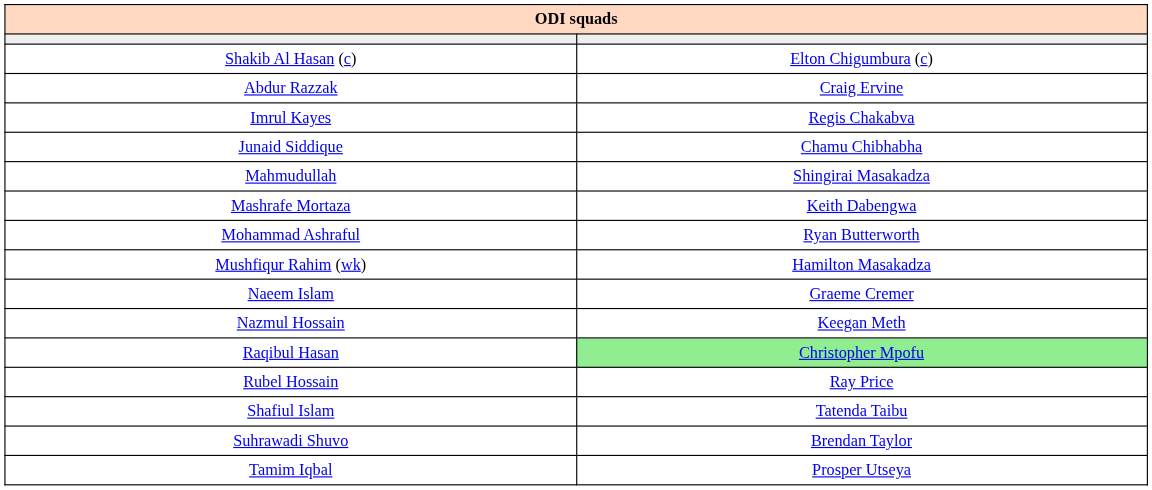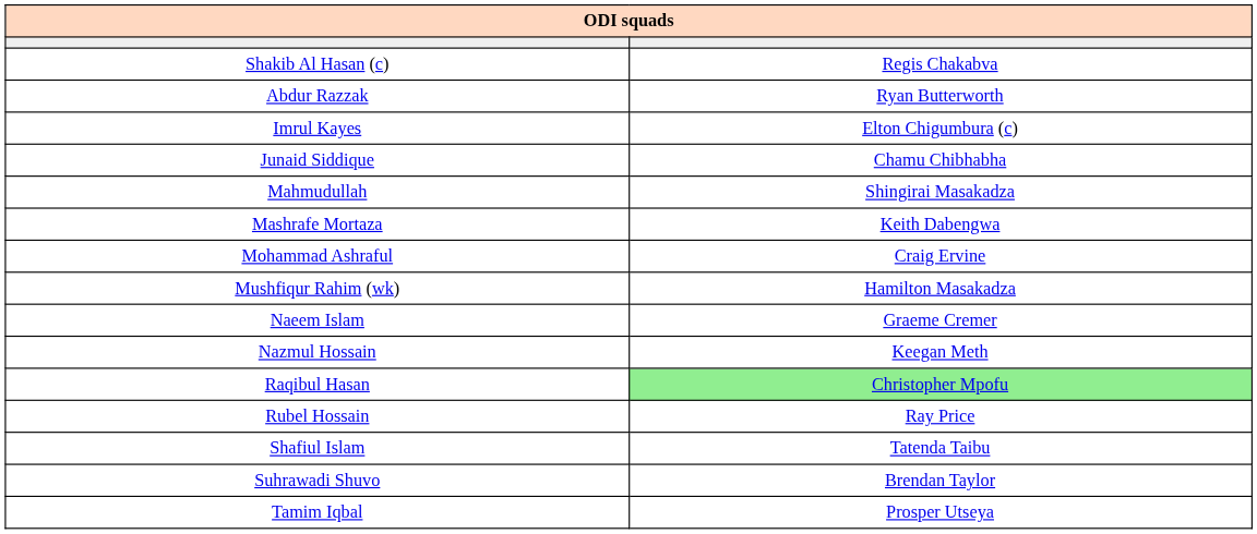Shakib Al Hasan (c) | column 2: Elton Chigumbura (c) -> Regis Chakabva
Abdur Razzak | column 2: Craig Ervine -> Ryan Butterworth
Imrul Kayes | column 2: Regis Chakabva -> Elton Chigumbura (c)
Mohammad Ashraful | column 2: Ryan Butterworth -> Craig Ervine
